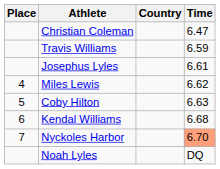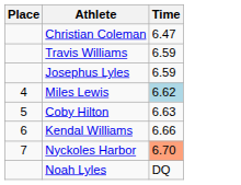- column: Country
Josephus Lyles | Time: 6.61 -> 6.59
Miles Lewis | Time: no background -> lightblue background
Kendal Williams | Time: 6.68 -> 6.66
